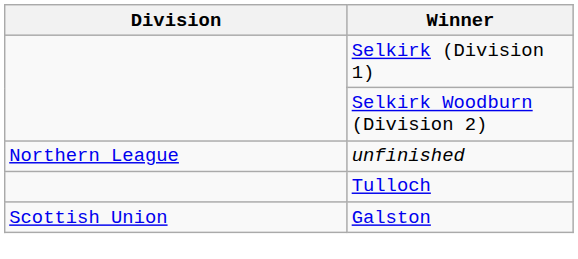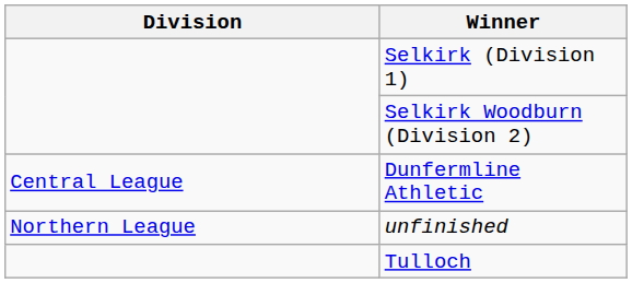+ row: Central League | Dunfermline Athletic
- row: Scottish Union | Galston
